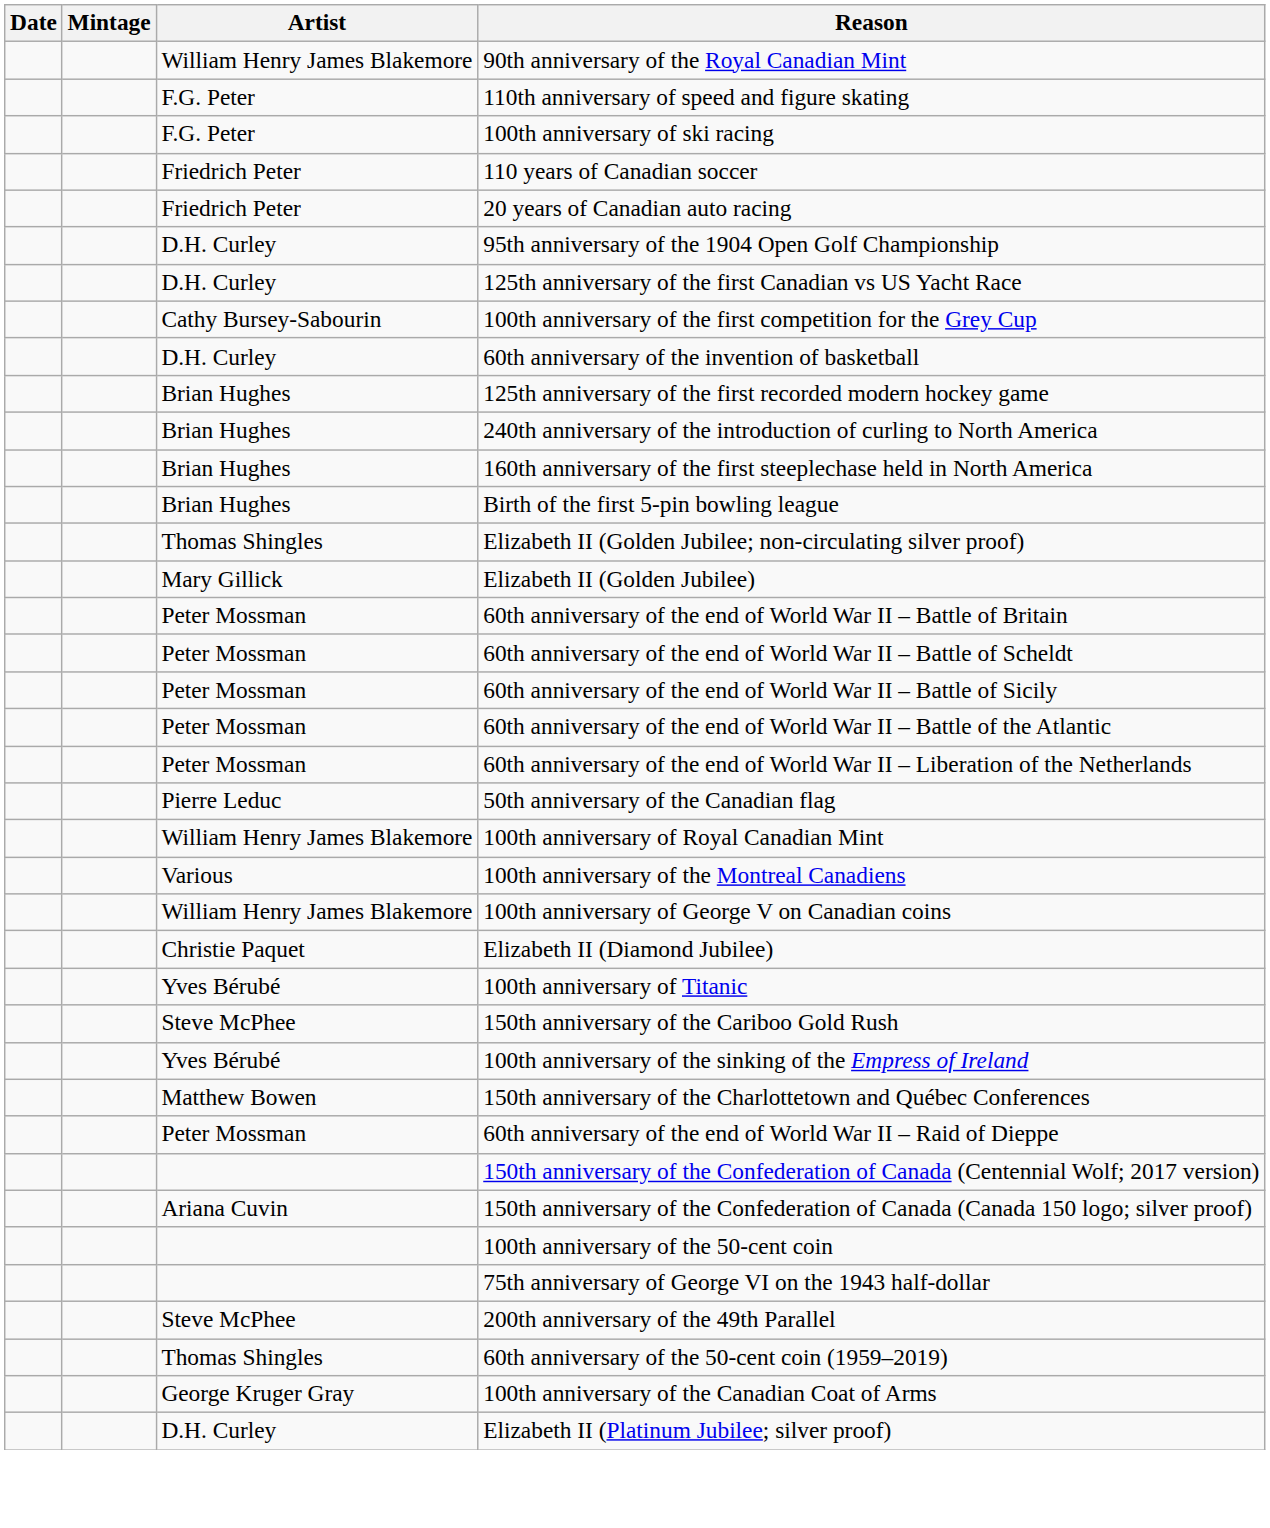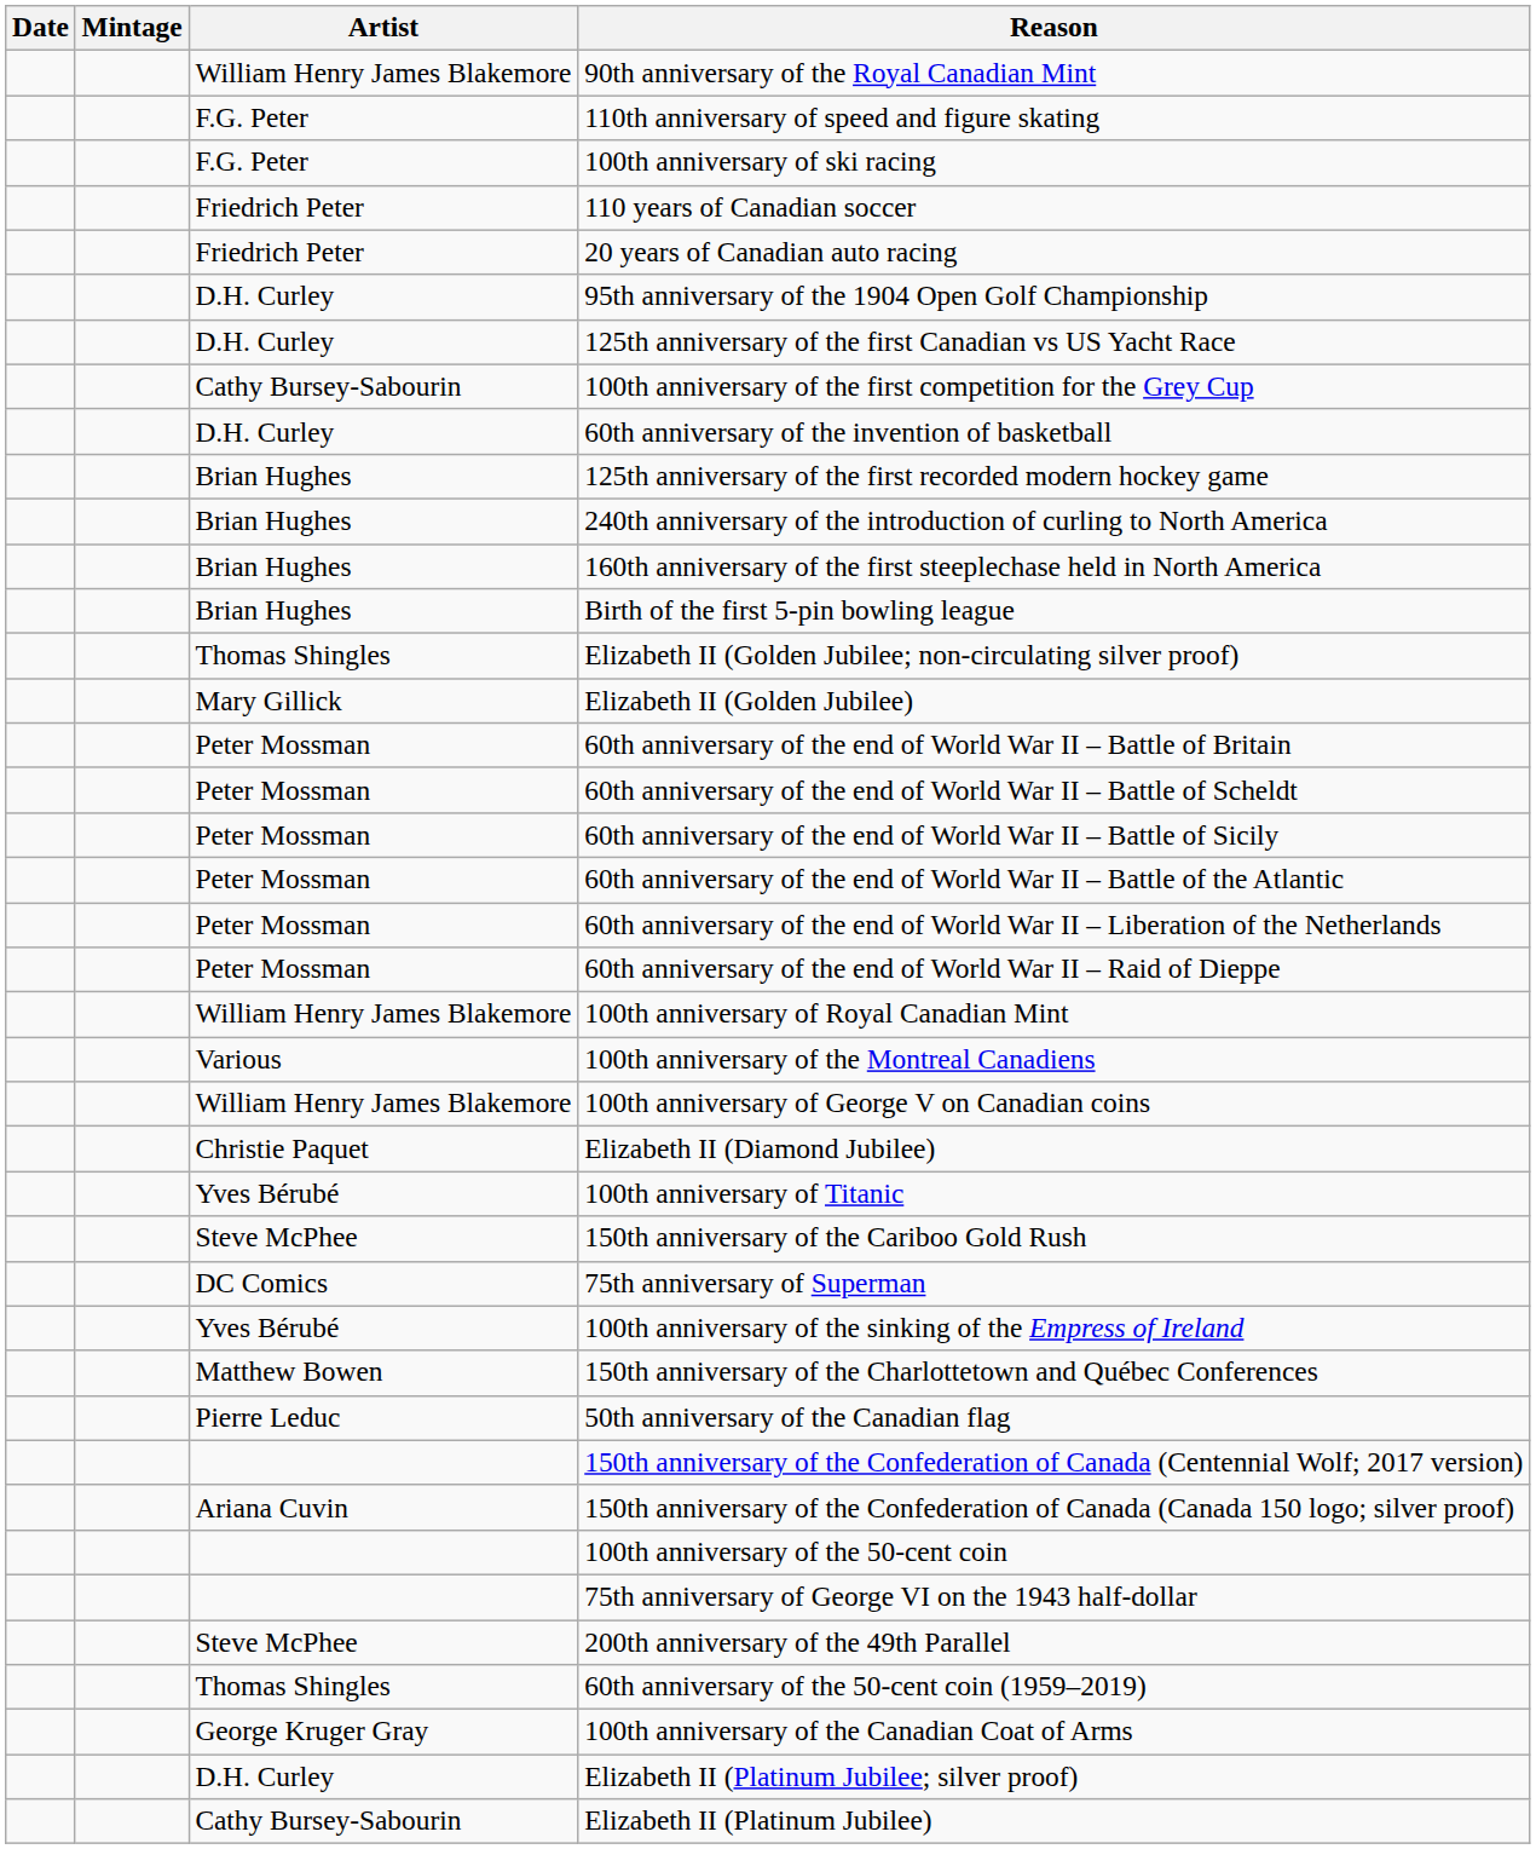rows swapped: 60th anniversary of the end of World War II – Raid of Dieppe <-> 50th anniversary of the Canadian flag
+ row: DC Comics | 75th anniversary of Superman
+ row: Cathy Bursey-Sabourin | Elizabeth II (Platinum Jubilee)
